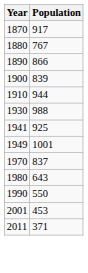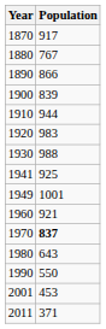+ row: 1920 | 983
+ row: 1960 | 921
1970 | Population: normal -> bold
